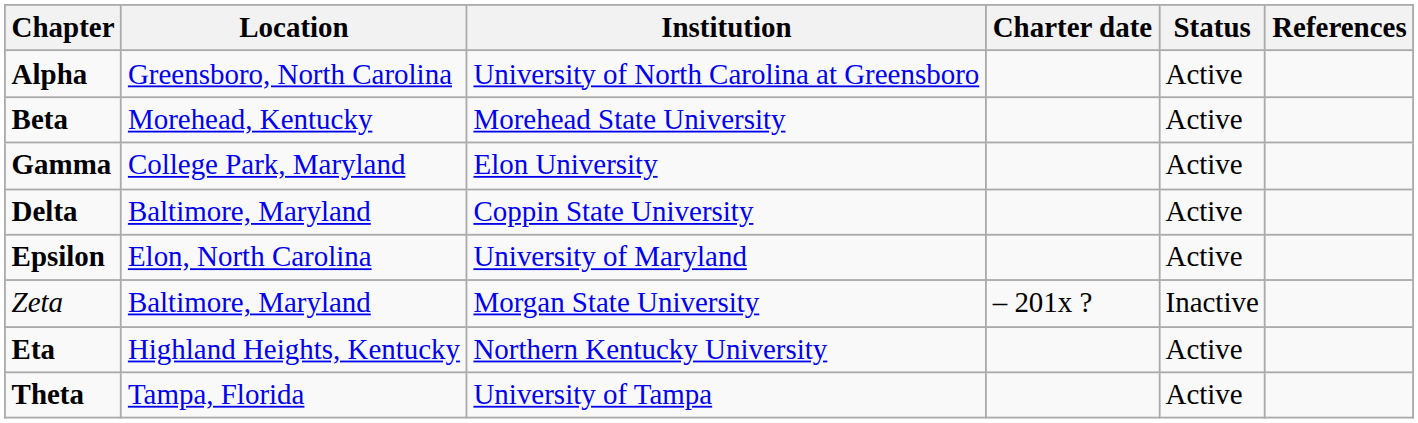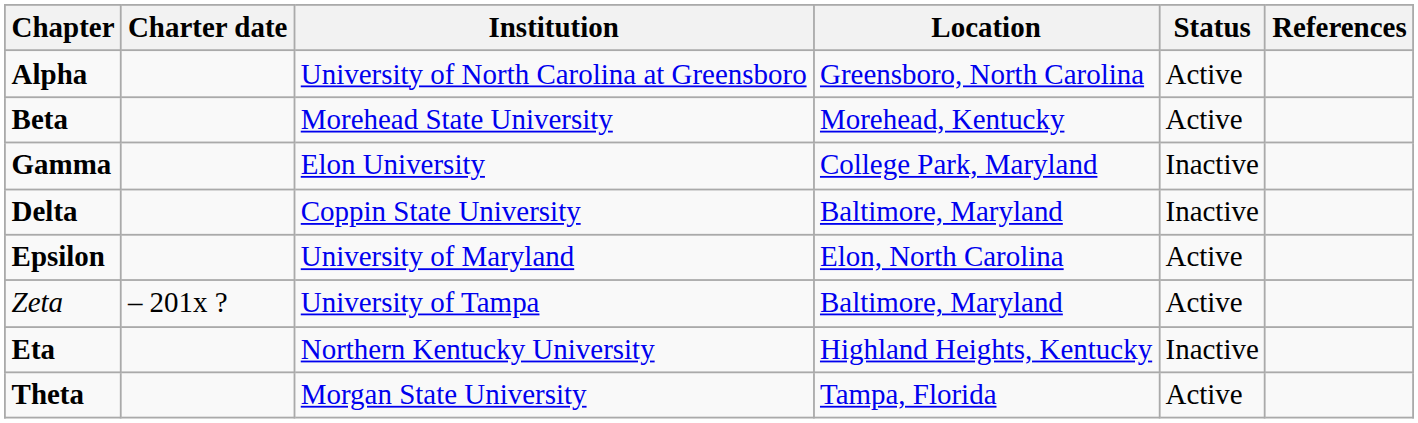columns swapped: Charter date <-> Location
Gamma | Status: Active -> Inactive
Delta | Status: Active -> Inactive
Zeta | Institution: Morgan State University -> University of Tampa
Zeta | Status: Inactive -> Active
Eta | Status: Active -> Inactive
Theta | Institution: University of Tampa -> Morgan State University
